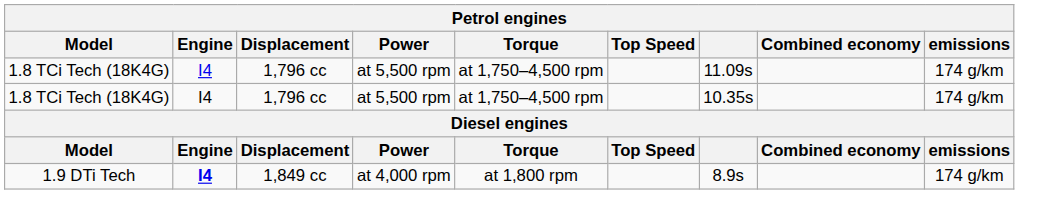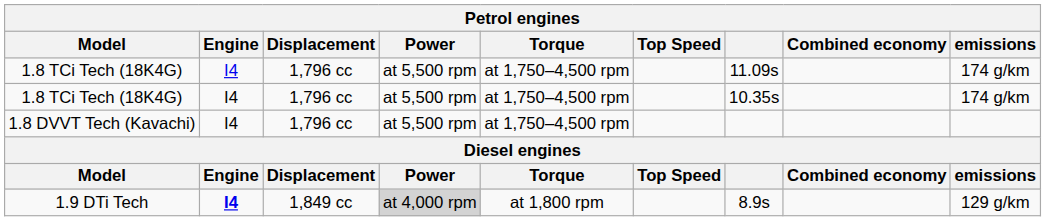+ row: 1.8 DVVT Tech (Kavachi) | I4 | 1,796 cc | at 5,500 rpm | at 1,750–4,500 rpm
1.9 DTi Tech | Power: no background -> lightgrey background
1.9 DTi Tech | emissions: 174 g/km -> 129 g/km
